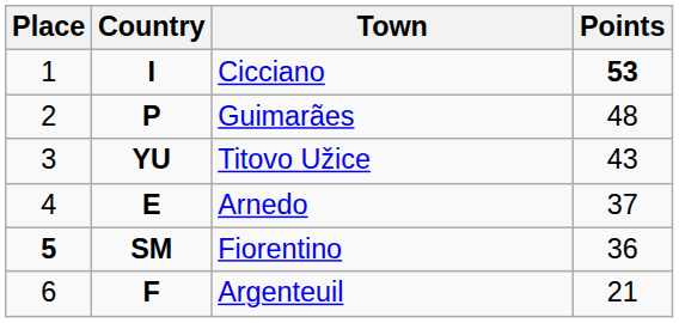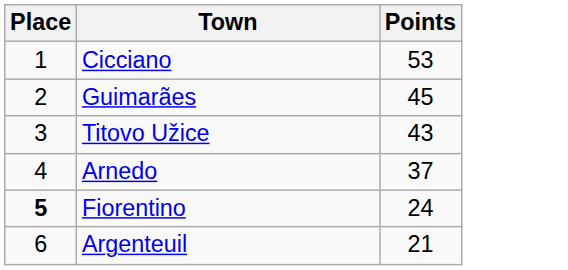- column: Country | I | P | YU | E | SM | F
Cicciano | Points: bold -> normal
Guimarães | Points: 48 -> 45
Fiorentino | Points: 36 -> 24
